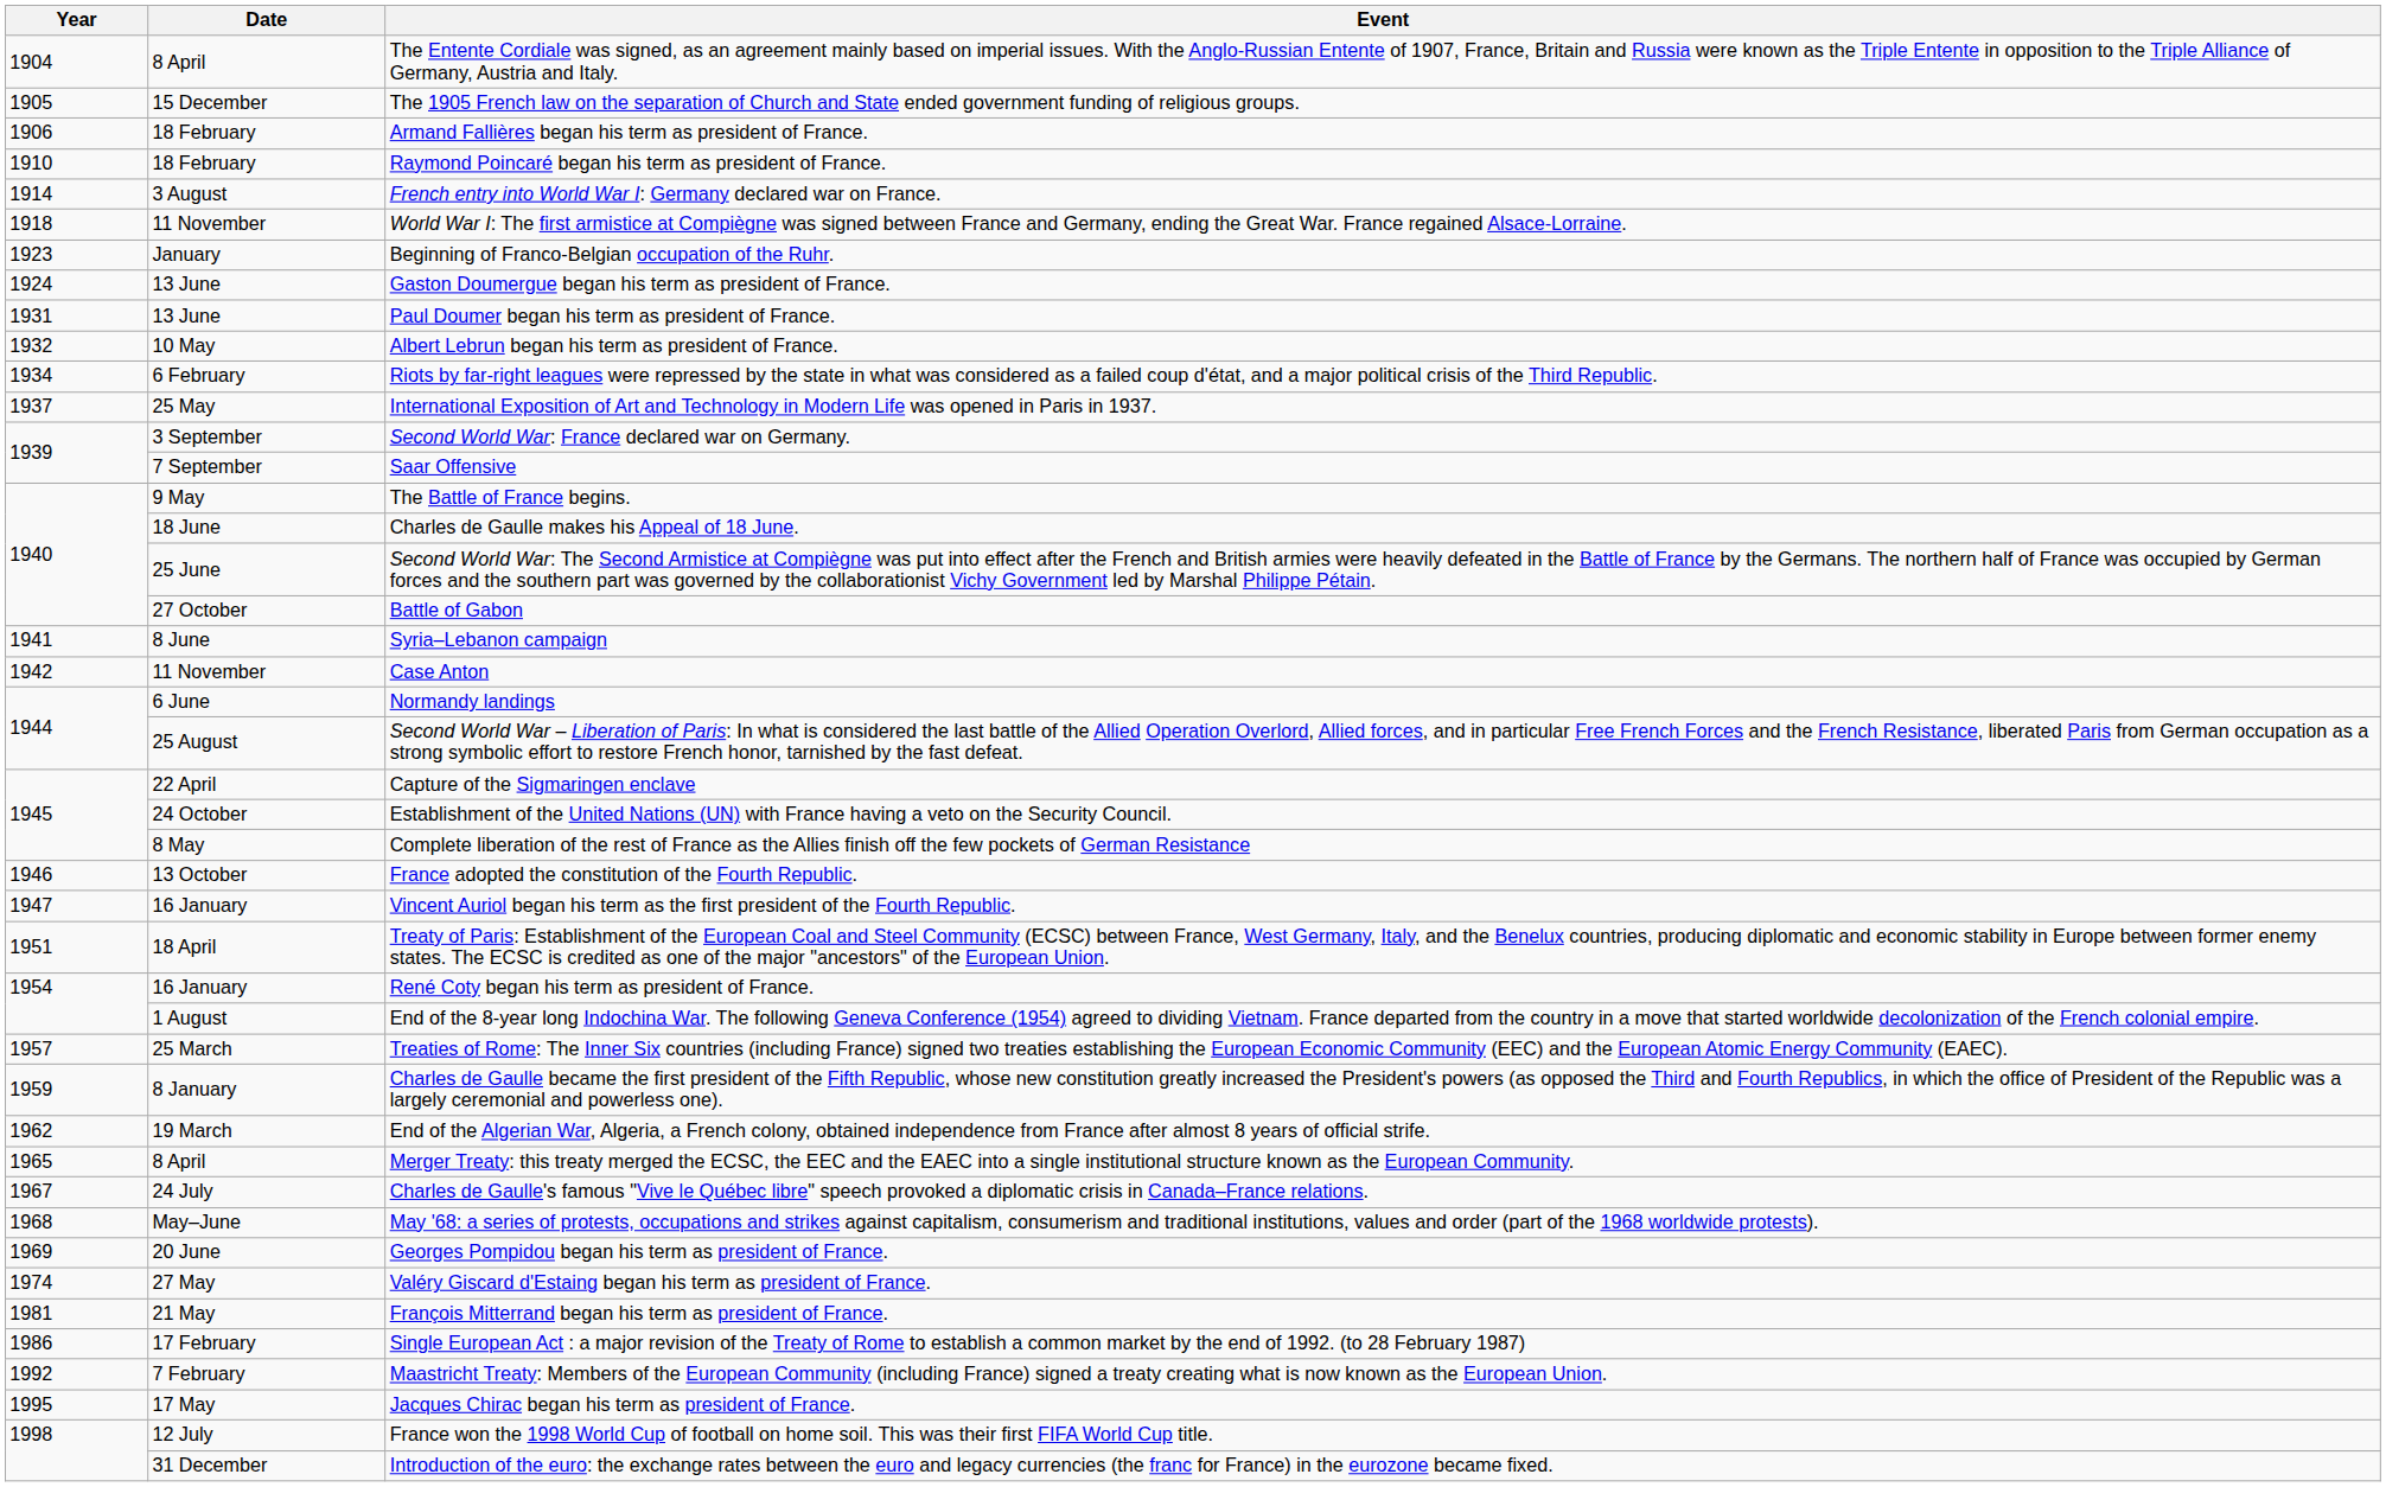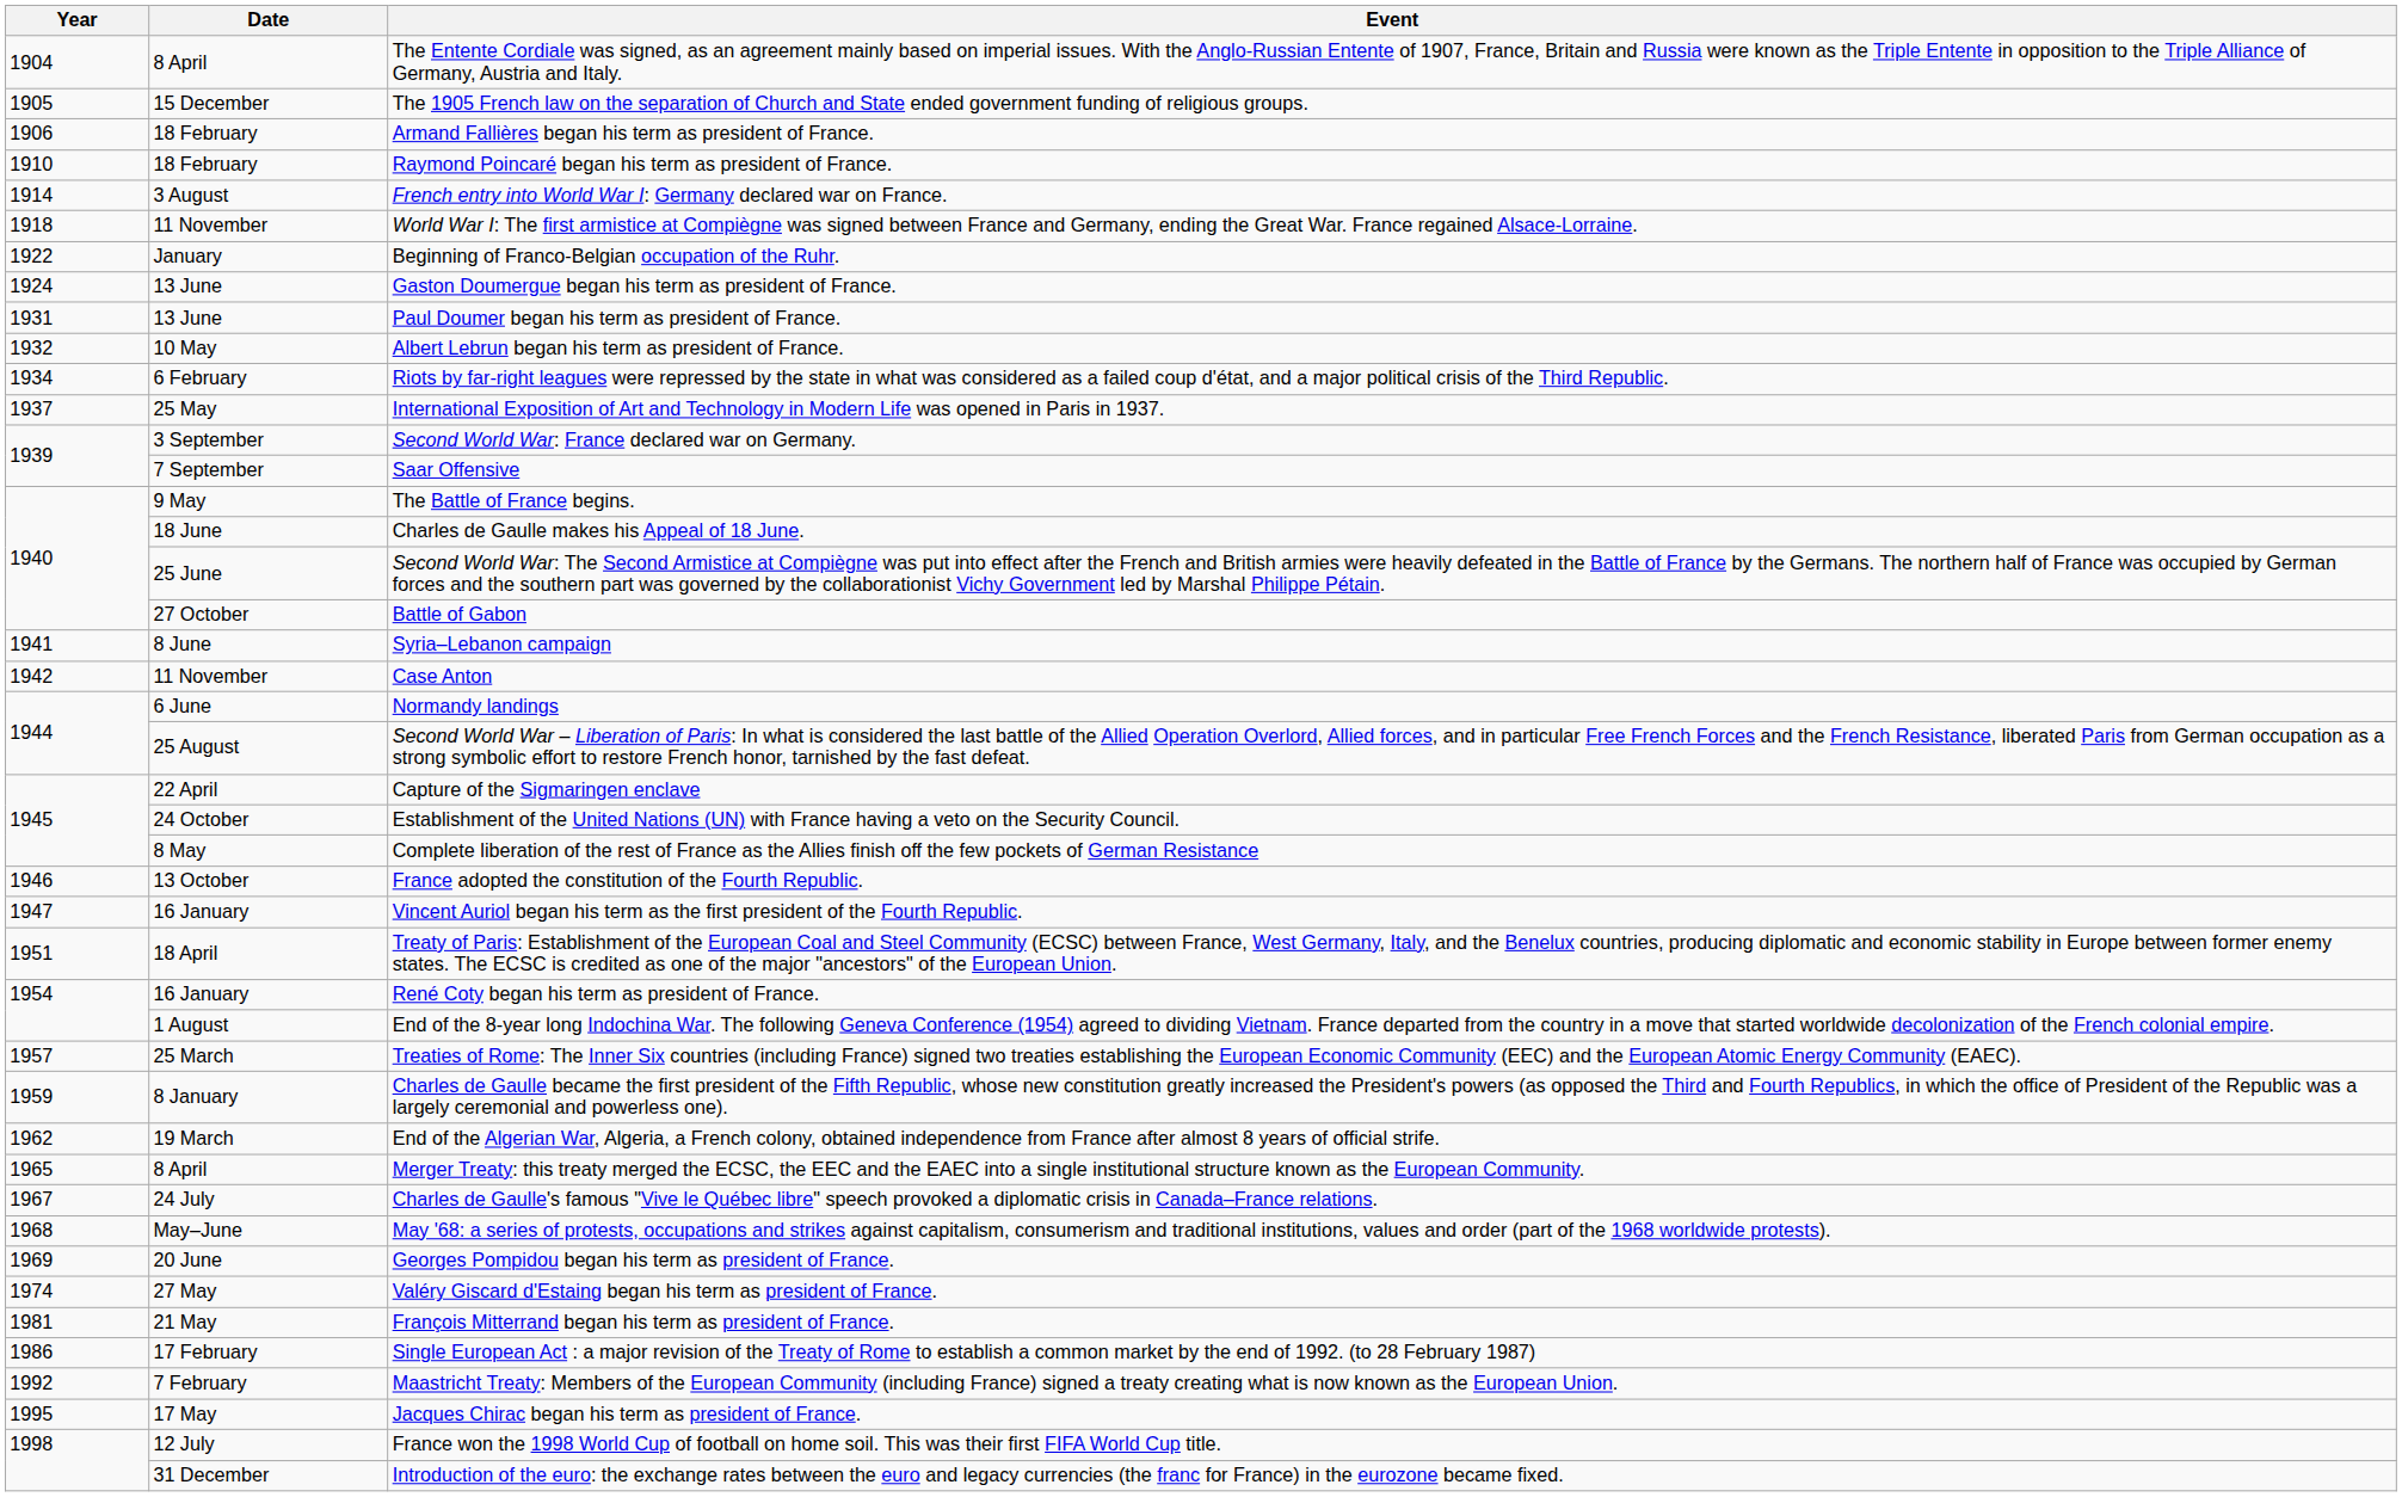Beginning of Franco-Belgian occupation of the Ruhr. | Year: 1923 -> 1922
